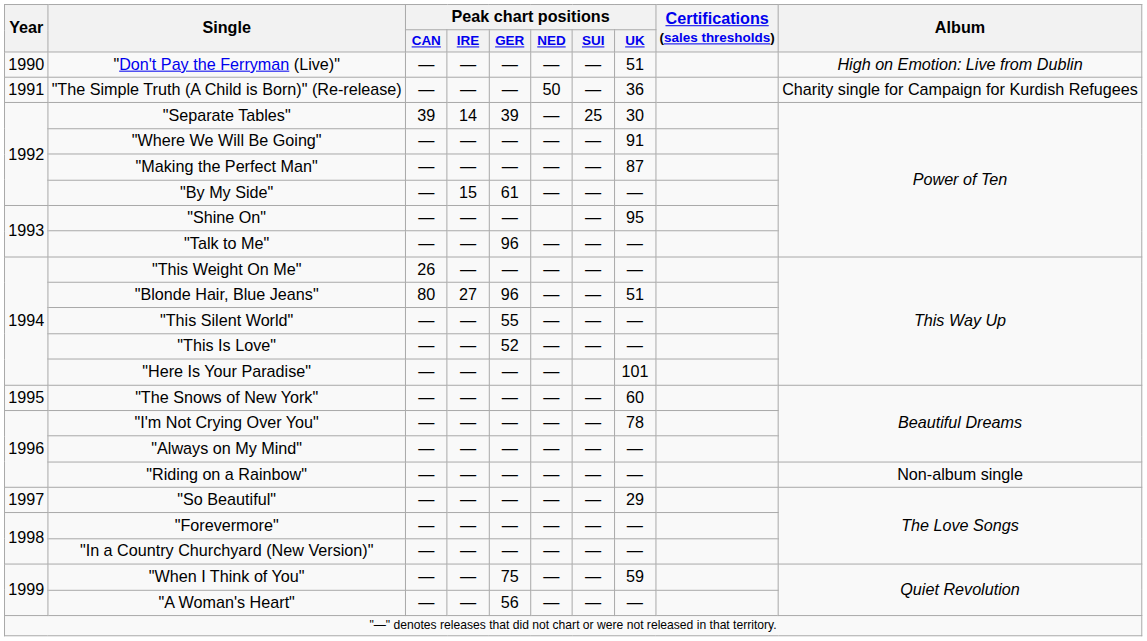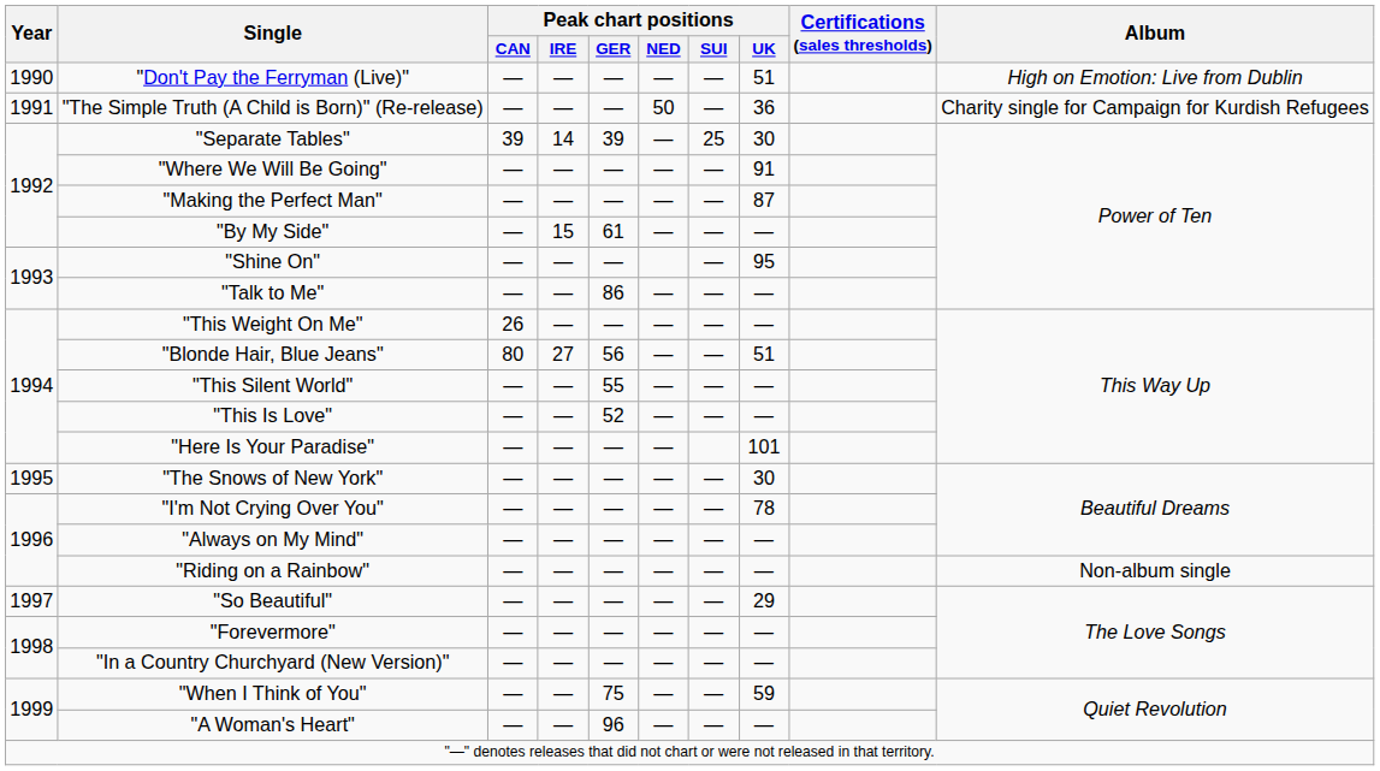"Talk to Me" | Peak chart positions / GER: 96 -> 86
"Blonde Hair, Blue Jeans" | Peak chart positions / GER: 96 -> 56
"The Snows of New York" | Peak chart positions / UK: 60 -> 30
"A Woman's Heart" | Peak chart positions / GER: 56 -> 96
